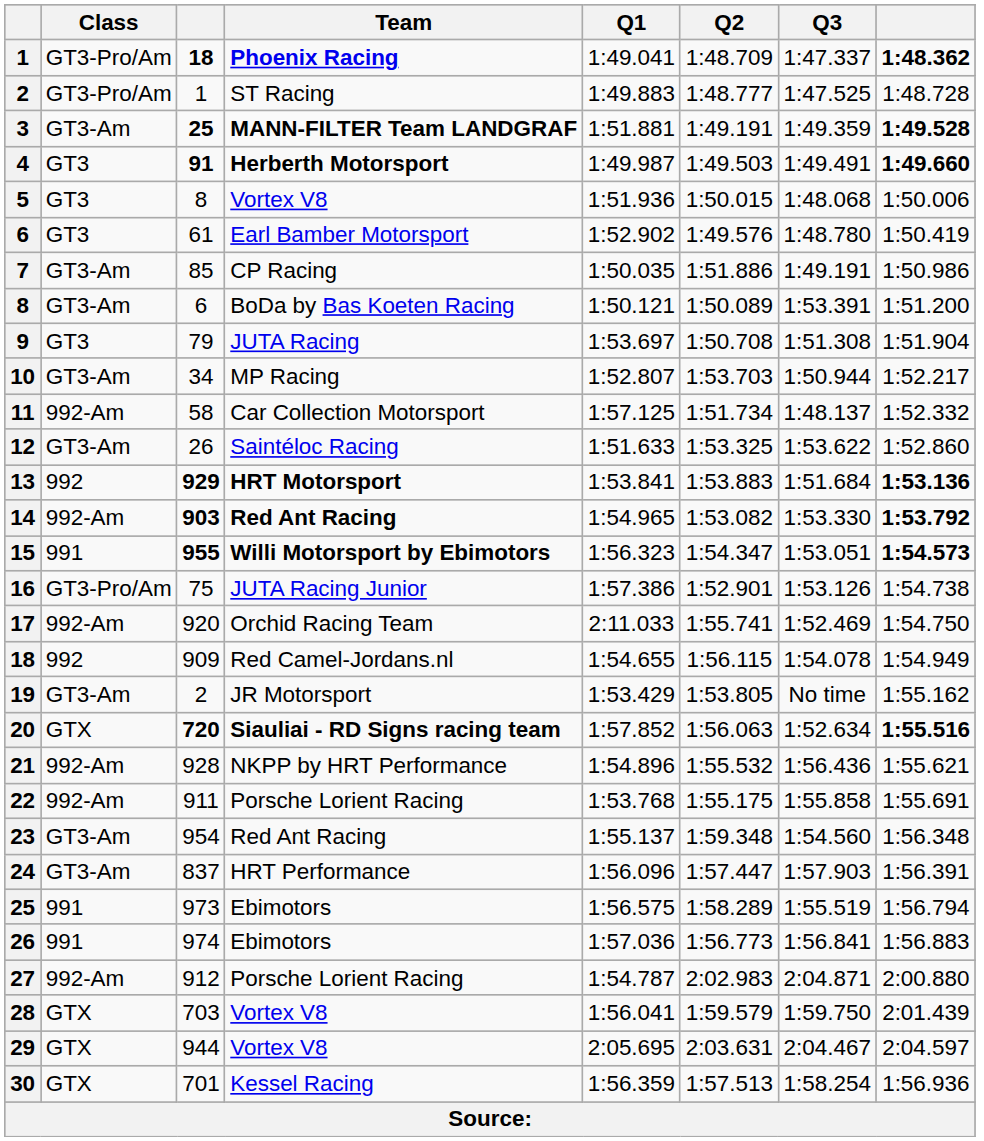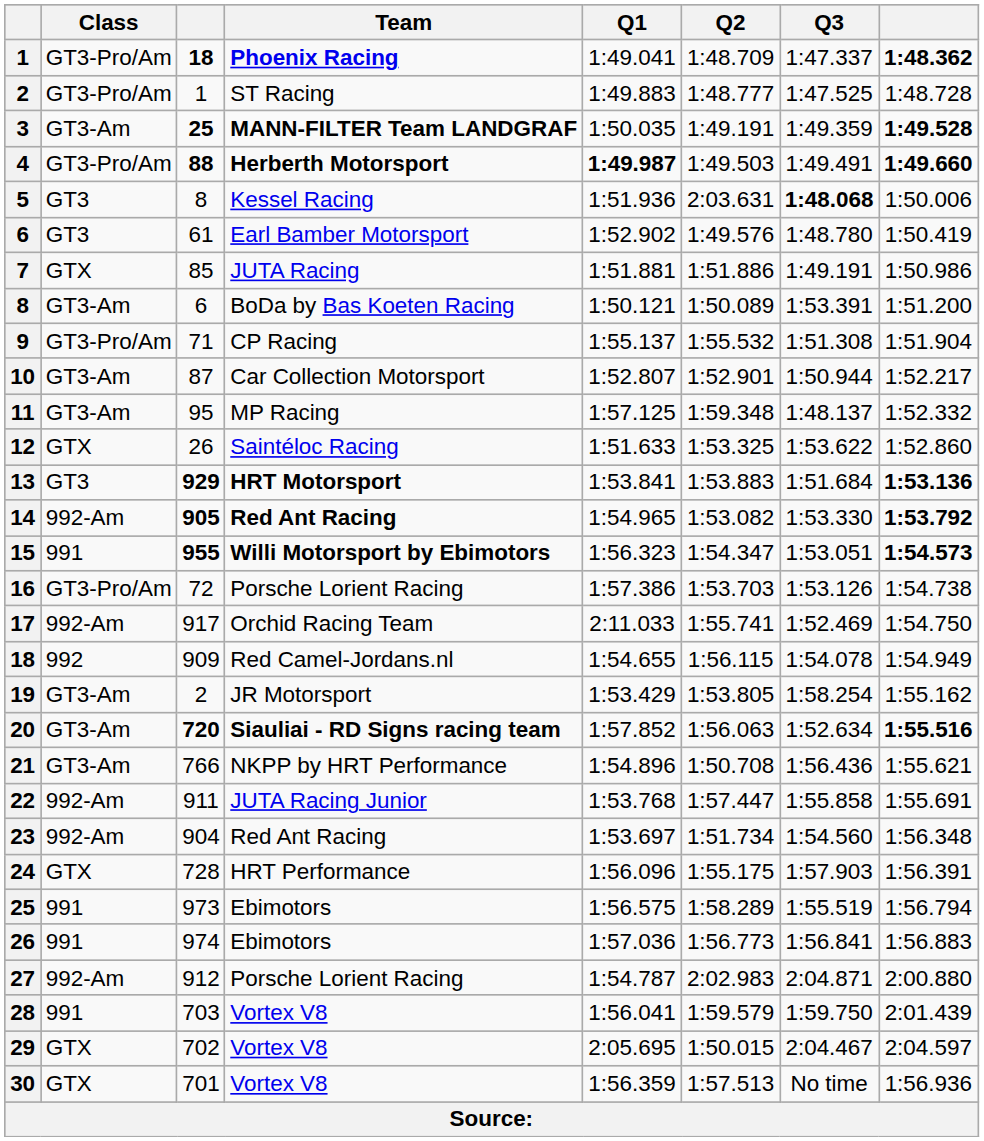3 | Q1: 1:51.881 -> 1:50.035
4 | Class: GT3 -> GT3-Pro/Am
4 | column 3: 91 -> 88
4 | Q1: normal -> bold
5 | Team: Vortex V8 -> Kessel Racing
5 | Q2: 1:50.015 -> 2:03.631
5 | Q3: normal -> bold
7 | Class: GT3-Am -> GTX
7 | Team: CP Racing -> JUTA Racing
7 | Q1: 1:50.035 -> 1:51.881
9 | Class: GT3 -> GT3-Pro/Am
9 | column 3: 79 -> 71
9 | Team: JUTA Racing -> CP Racing
9 | Q1: 1:53.697 -> 1:55.137
9 | Q2: 1:50.708 -> 1:55.532
10 | column 3: 34 -> 87
10 | Team: MP Racing -> Car Collection Motorsport
10 | Q2: 1:53.703 -> 1:52.901
11 | Class: 992-Am -> GT3-Am
11 | column 3: 58 -> 95
11 | Team: Car Collection Motorsport -> MP Racing
11 | Q2: 1:51.734 -> 1:59.348
12 | Class: GT3-Am -> GTX
13 | Class: 992 -> GT3
14 | column 3: 903 -> 905
16 | column 3: 75 -> 72
16 | Team: JUTA Racing Junior -> Porsche Lorient Racing
16 | Q2: 1:52.901 -> 1:53.703
17 | column 3: 920 -> 917
19 | Q3: No time -> 1:58.254
20 | Class: GTX -> GT3-Am
21 | Class: 992-Am -> GT3-Am
21 | column 3: 928 -> 766
21 | Q2: 1:55.532 -> 1:50.708
22 | Team: Porsche Lorient Racing -> JUTA Racing Junior
22 | Q2: 1:55.175 -> 1:57.447
23 | Class: GT3-Am -> 992-Am
23 | column 3: 954 -> 904
23 | Q1: 1:55.137 -> 1:53.697
23 | Q2: 1:59.348 -> 1:51.734
24 | Class: GT3-Am -> GTX
24 | column 3: 837 -> 728
24 | Q2: 1:57.447 -> 1:55.175
28 | Class: GTX -> 991
29 | column 3: 944 -> 702
29 | Q2: 2:03.631 -> 1:50.015
30 | Team: Kessel Racing -> Vortex V8
30 | Q3: 1:58.254 -> No time
